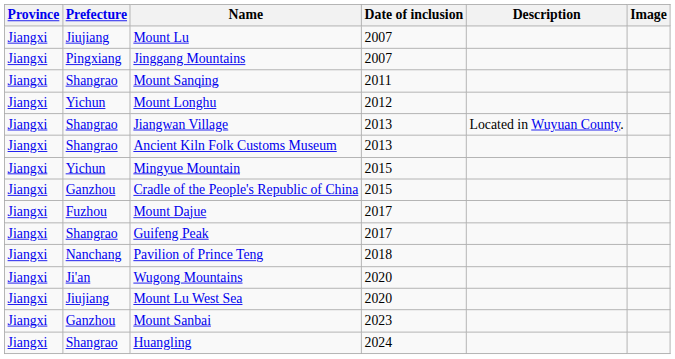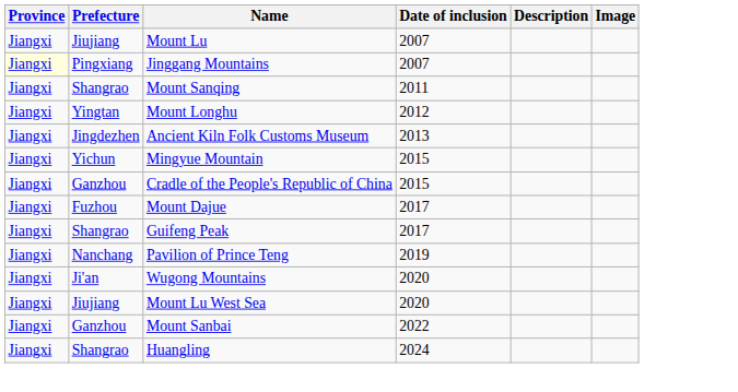Jinggang Mountains | Province: no background -> lightyellow background
Mount Longhu | Prefecture: Yichun -> Yingtan
- row: Jiangxi | Shangrao | Jiangwan Village | 2013 | Located in Wuyuan County.
Ancient Kiln Folk Customs Museum | Prefecture: Shangrao -> Jingdezhen
Pavilion of Prince Teng | Date of inclusion: 2018 -> 2019
Mount Sanbai | Date of inclusion: 2023 -> 2022
